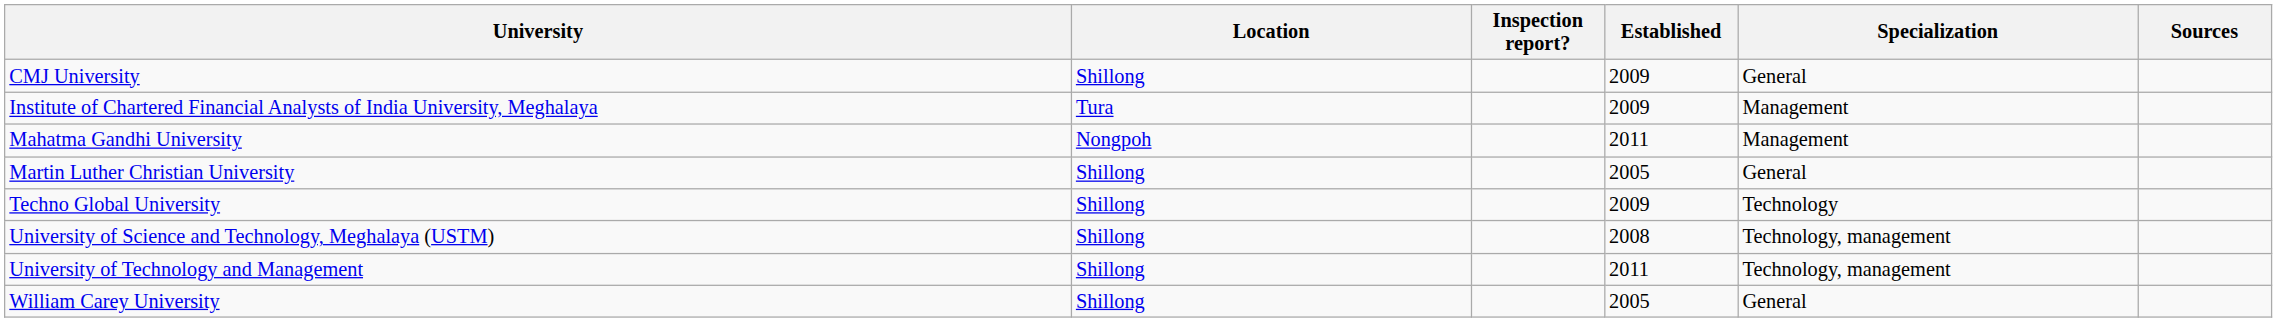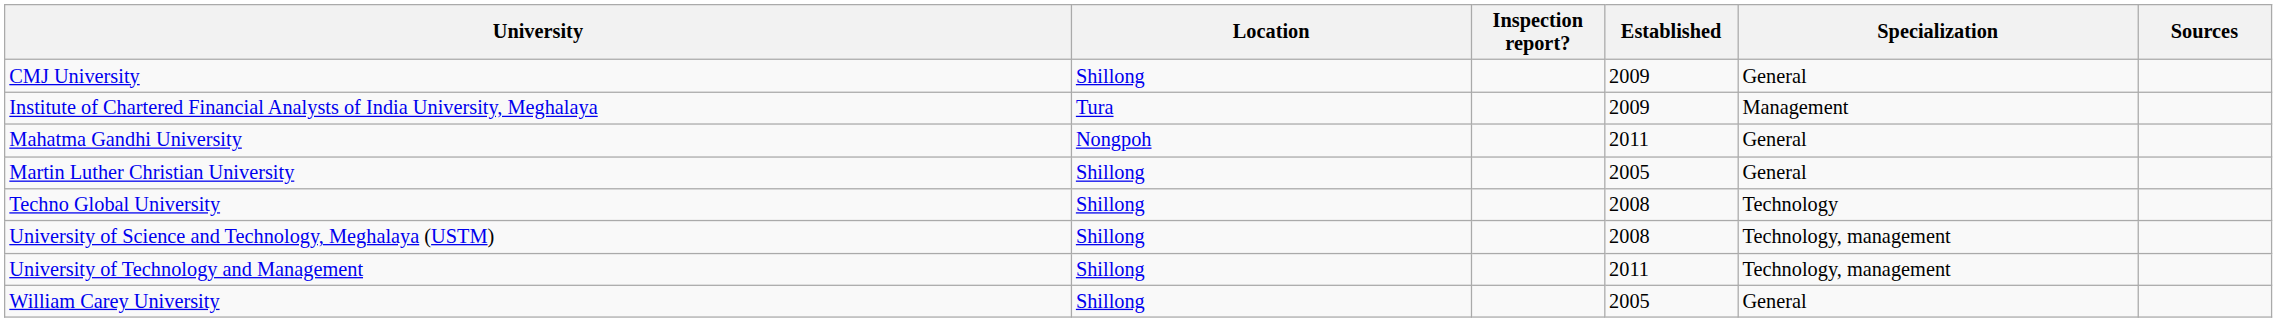Mahatma Gandhi University | Specialization: Management -> General
Techno Global University | Established: 2009 -> 2008
